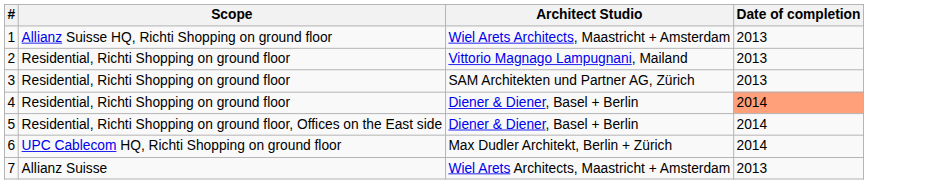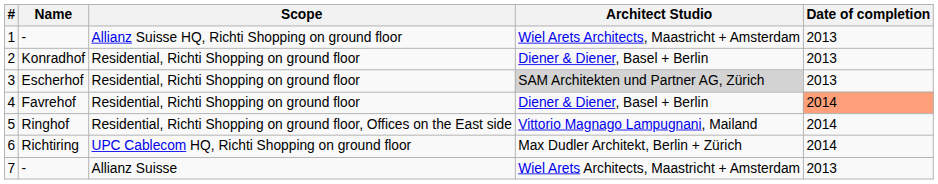+ column: Name | - | Konradhof | Escherhof | Favrehof | Ringhof | Richtiring | -
2 | Architect Studio: Vittorio Magnago Lampugnani, Mailand -> Diener & Diener, Basel + Berlin
3 | Architect Studio: no background -> lightgrey background
5 | Architect Studio: Diener & Diener, Basel + Berlin -> Vittorio Magnago Lampugnani, Mailand
